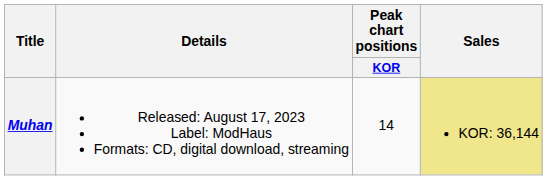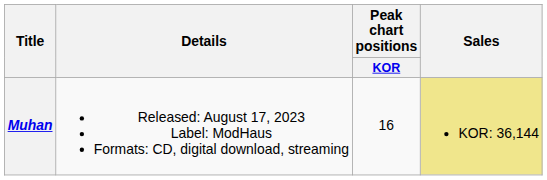Muhan | Peak chart positions / KOR: 14 -> 16
